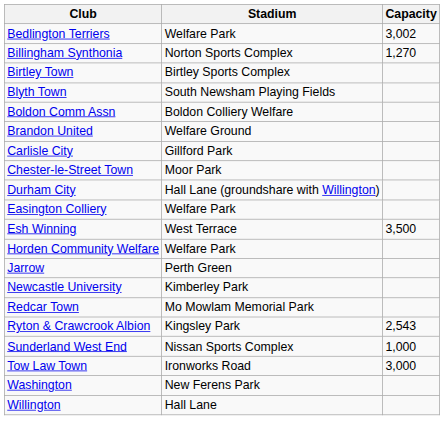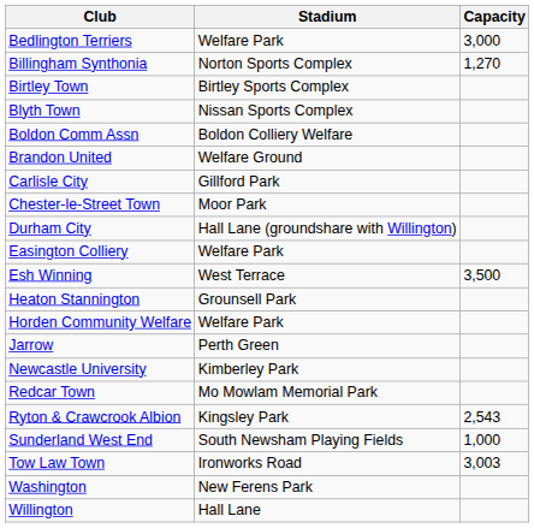Bedlington Terriers | Capacity: 3,002 -> 3,000
Blyth Town | Stadium: South Newsham Playing Fields -> Nissan Sports Complex
+ row: Heaton Stannington | Grounsell Park
Sunderland West End | Stadium: Nissan Sports Complex -> South Newsham Playing Fields
Tow Law Town | Capacity: 3,000 -> 3,003
